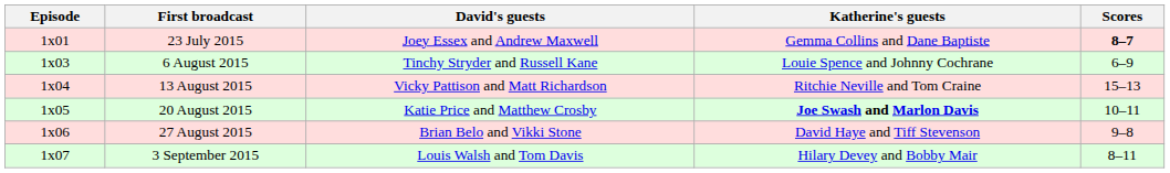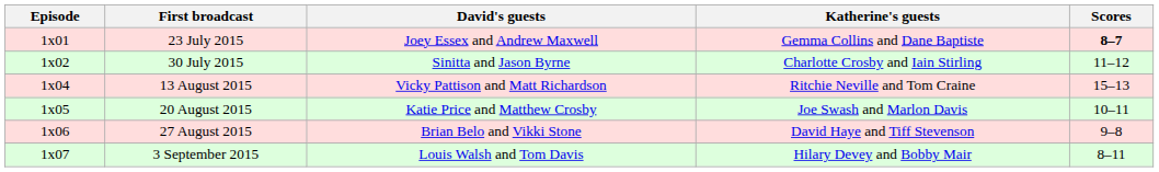+ row: 1x02 | 30 July 2015 | Sinitta and Jason Byrne | Charlotte Crosby and Iain Stirling | 11–12
- row: 1x03 | 6 August 2015 | Tinchy Stryder and Russell Kane | Louie Spence and Johnny Cochrane | 6–9
20 August 2015 | Katherine's guests: bold -> normal
